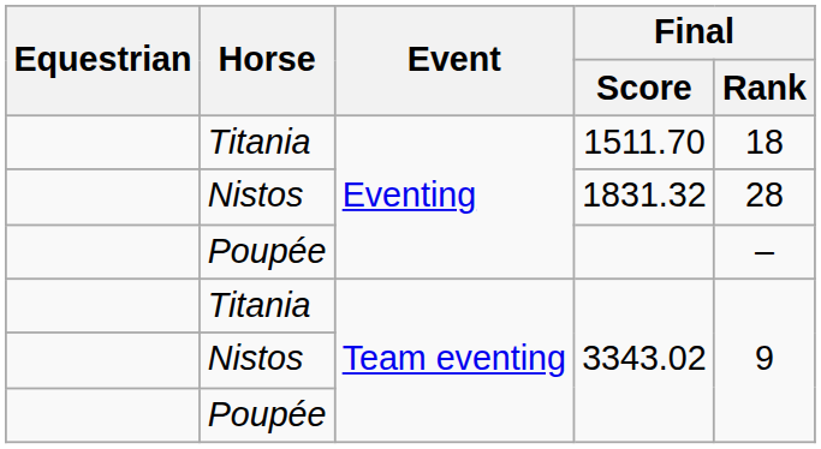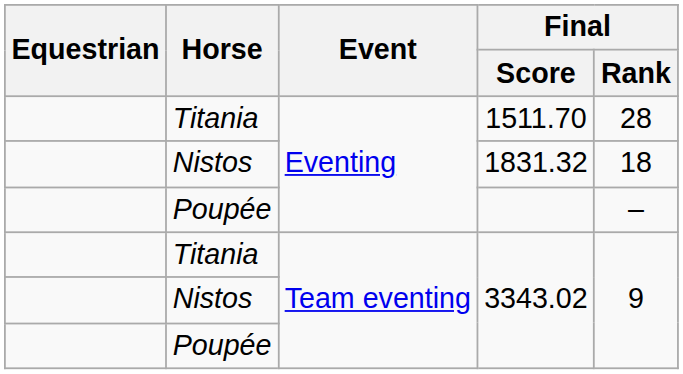1511.70 | Final / Rank: 18 -> 28
1831.32 | Final / Rank: 28 -> 18
